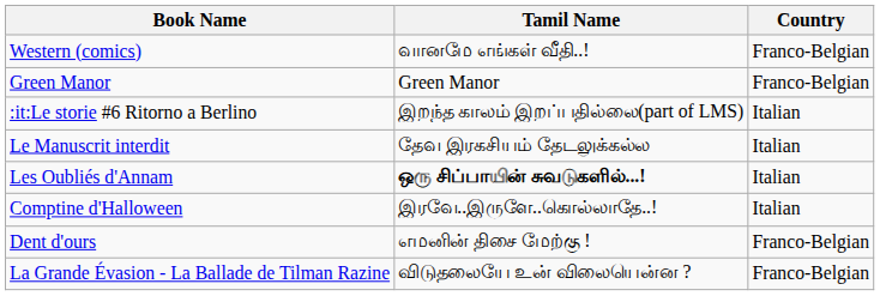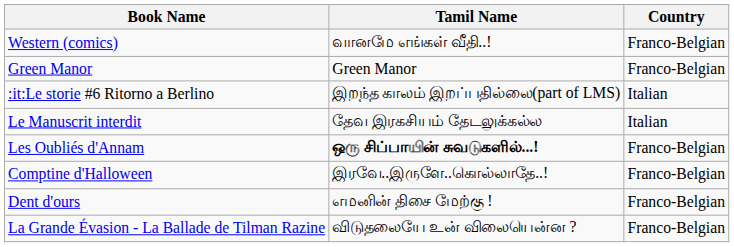Les Oubliés d'Annam | Country: Italian -> Franco-Belgian
Comptine d'Halloween | Country: Italian -> Franco-Belgian
